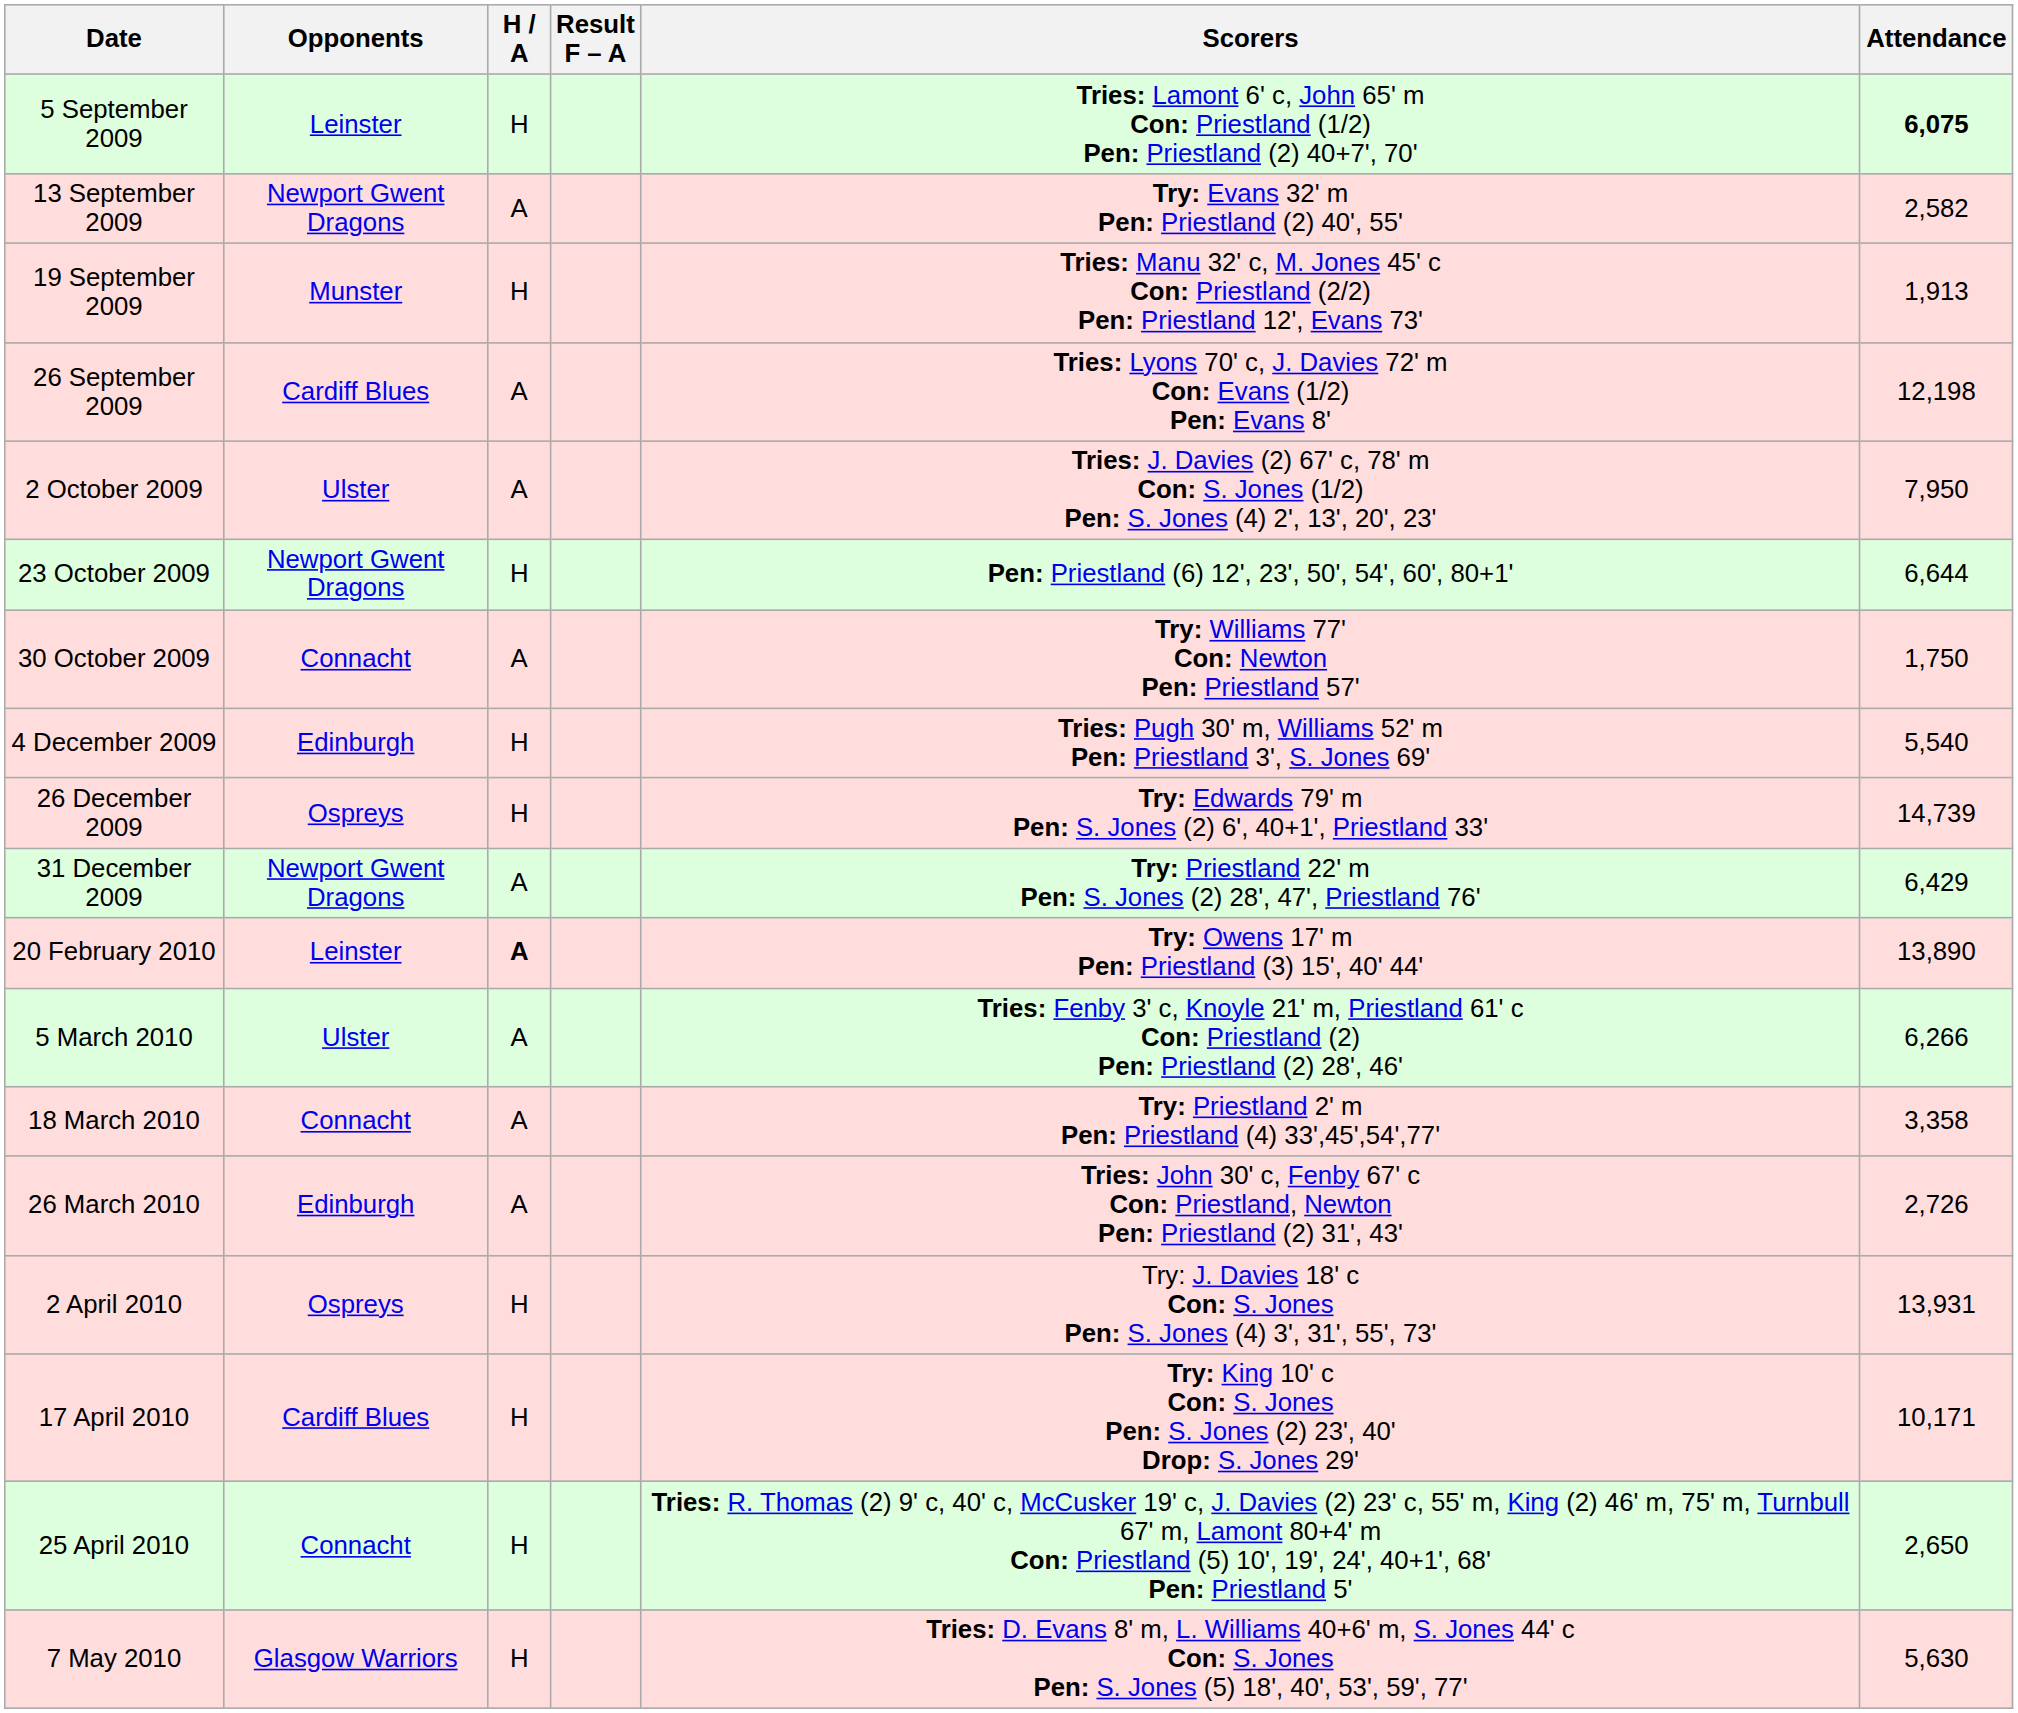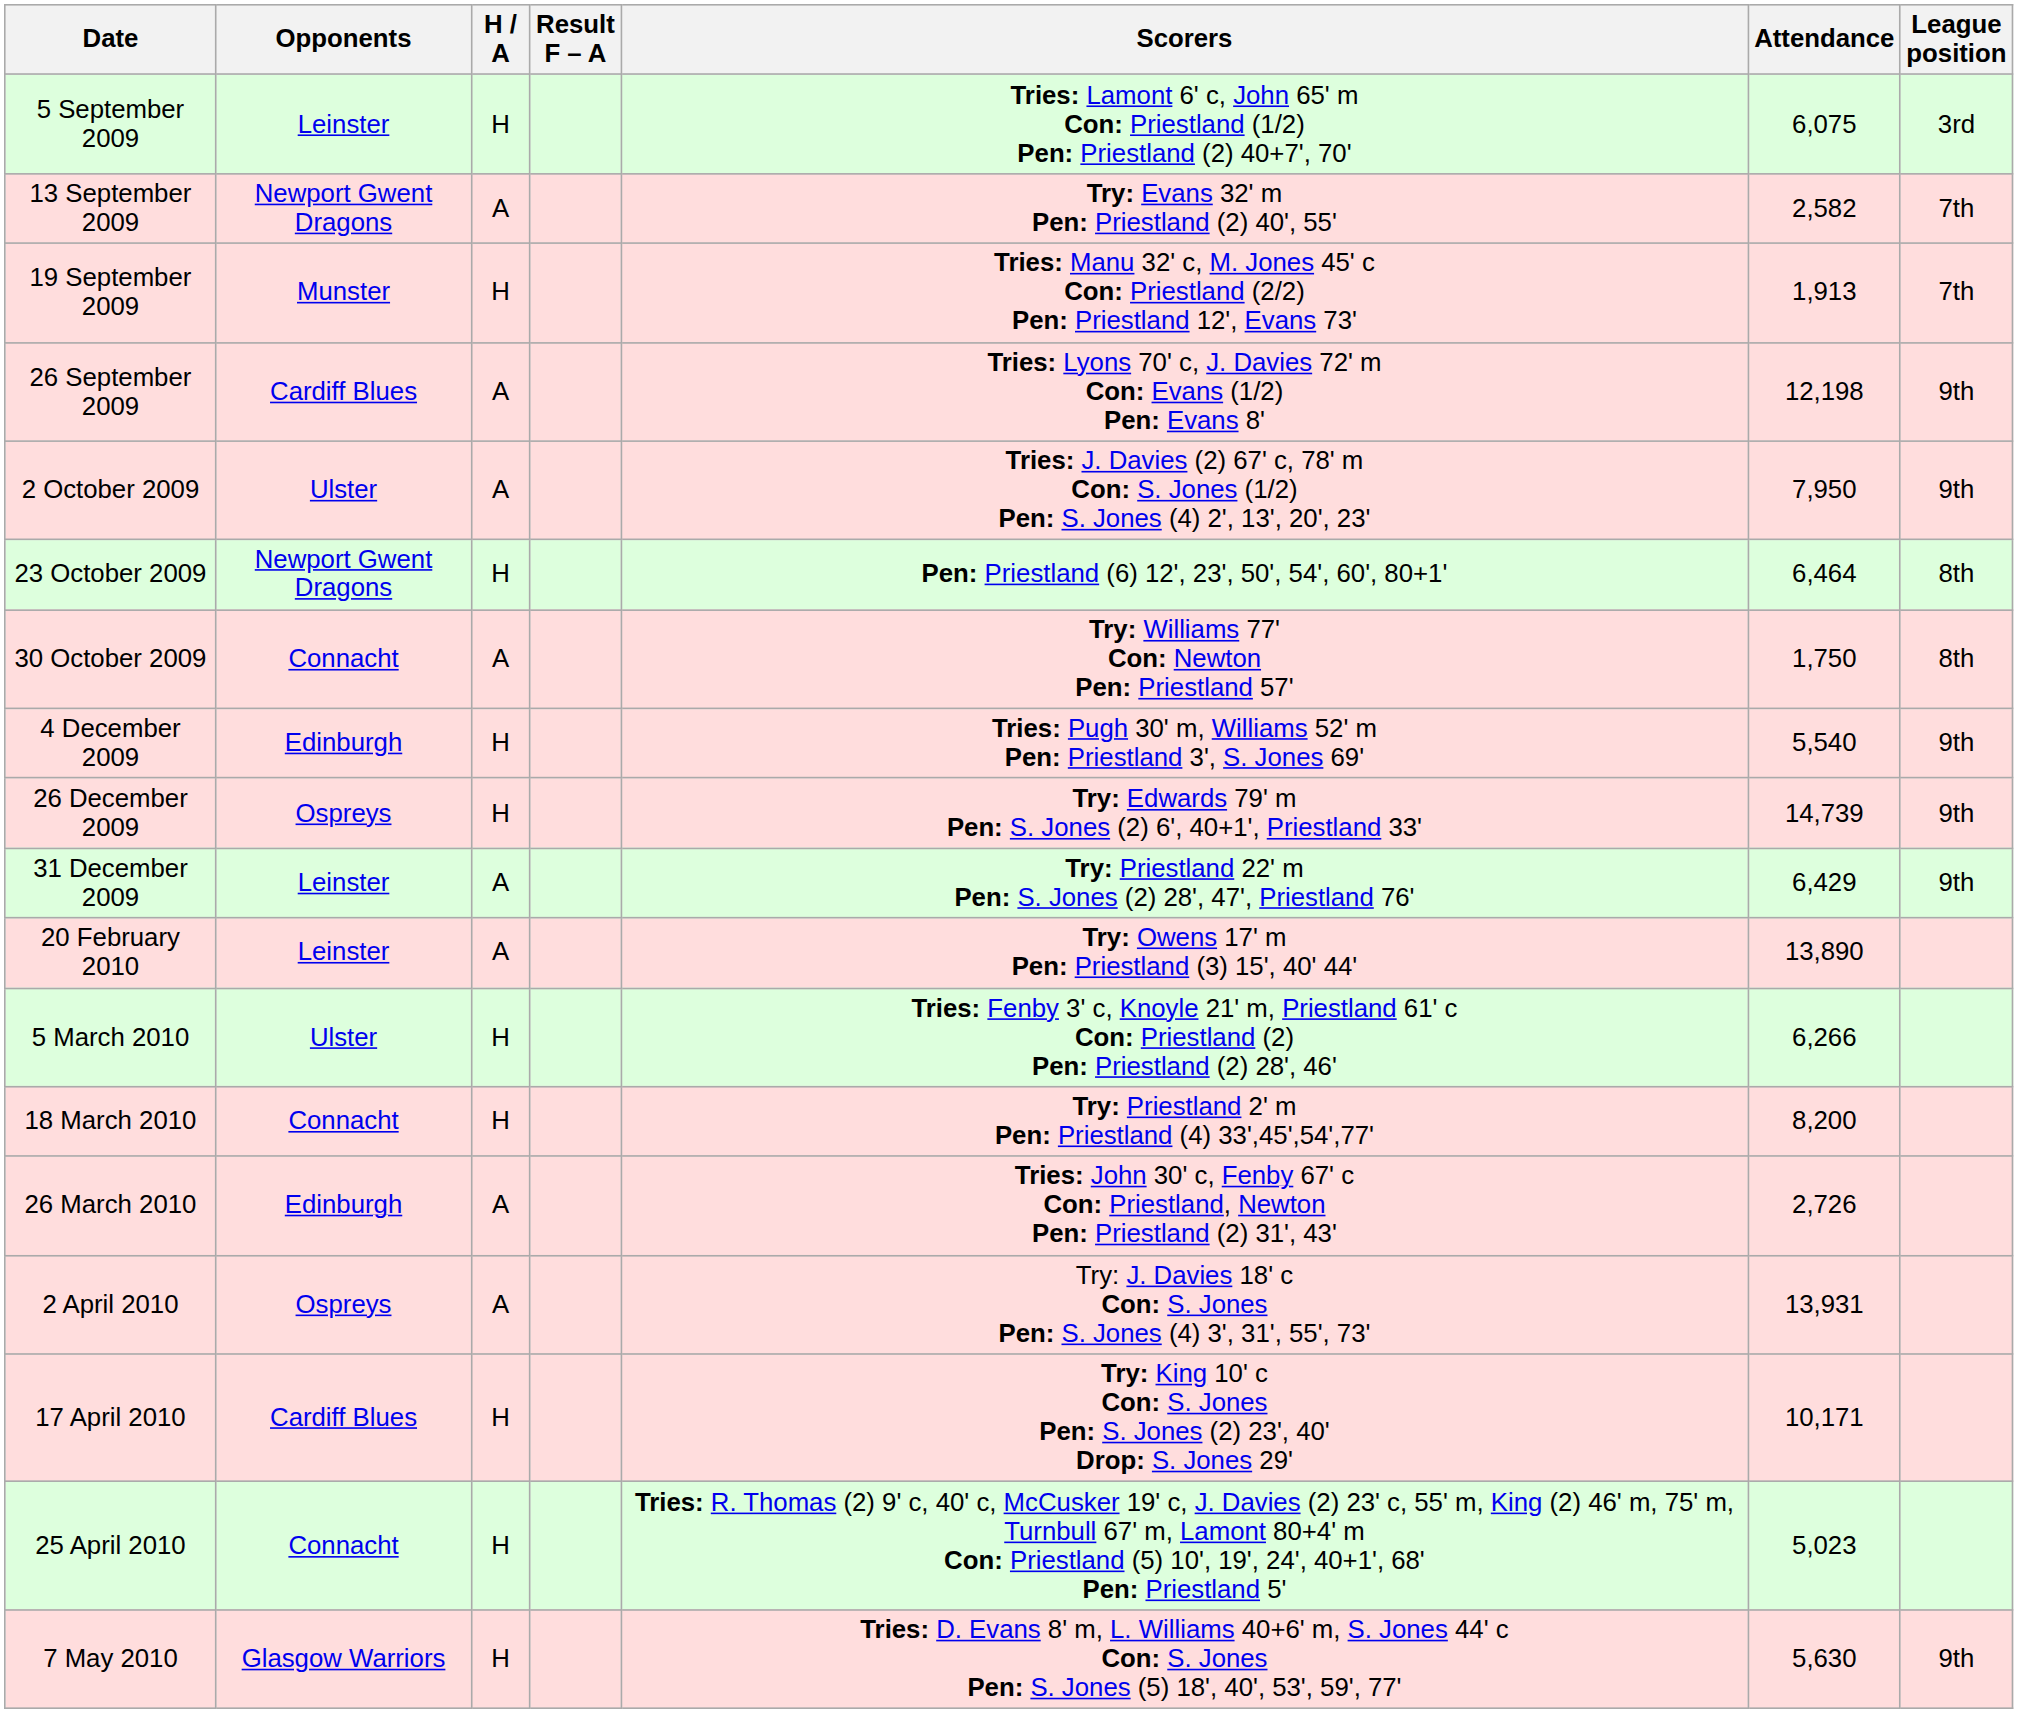+ column: League position | 3rd | 7th | 7th | 9th | 9th | 8th | 8th | 9th | 9th | 9th | 9th
5 September 2009 | Attendance: bold -> normal
23 October 2009 | Attendance: 6,644 -> 6,464
31 December 2009 | Opponents: Newport Gwent Dragons -> Leinster
20 February 2010 | H / A: bold -> normal
5 March 2010 | H / A: A -> H
18 March 2010 | H / A: A -> H
18 March 2010 | Attendance: 3,358 -> 8,200
2 April 2010 | H / A: H -> A
25 April 2010 | Attendance: 2,650 -> 5,023
